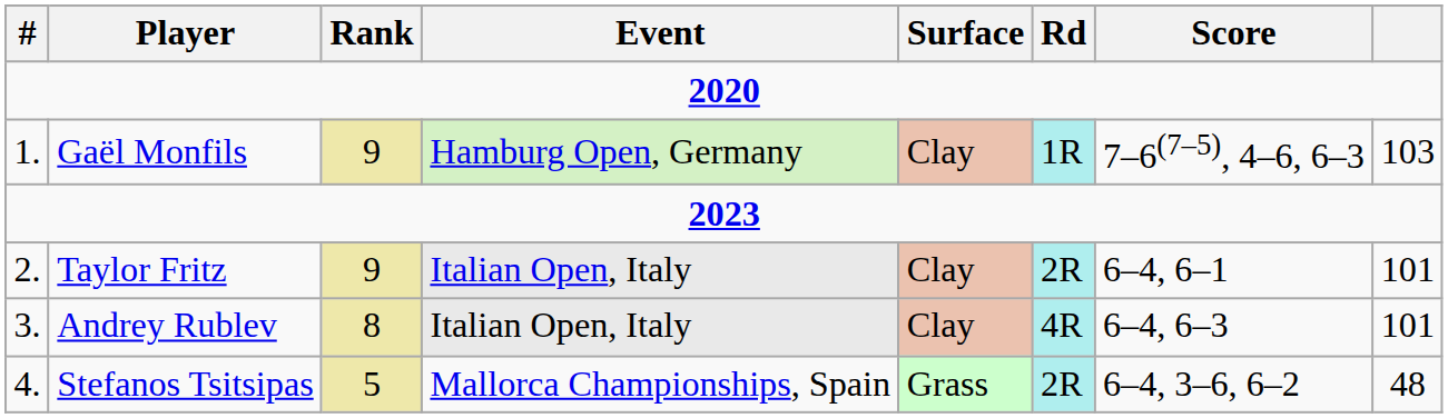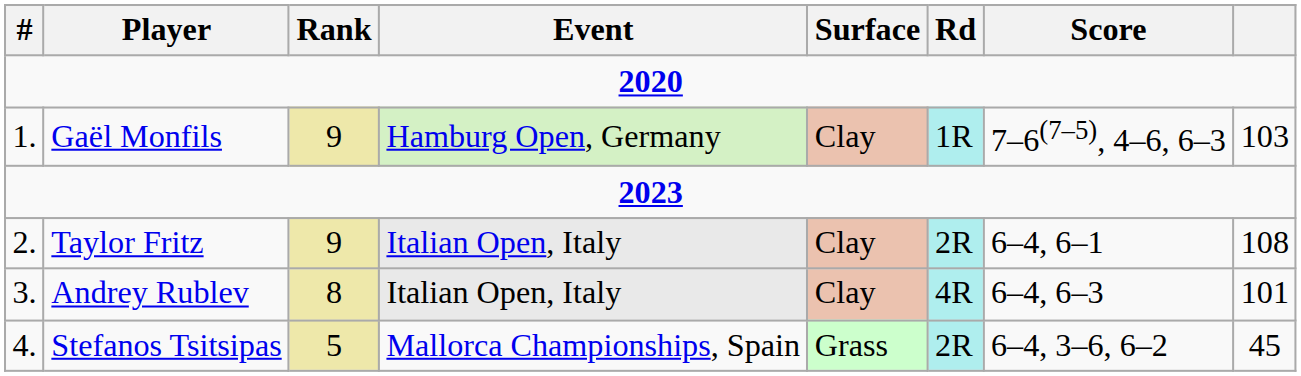Taylor Fritz | column 8: 101 -> 108
Stefanos Tsitsipas | column 8: 48 -> 45
